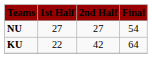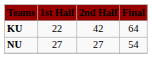rows swapped: KU <-> NU
